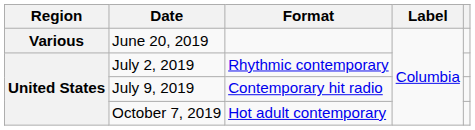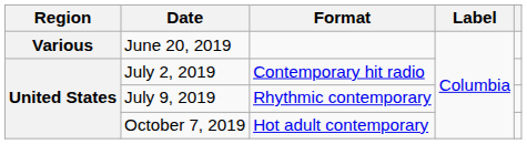July 2, 2019 | Format: Rhythmic contemporary -> Contemporary hit radio
July 9, 2019 | Format: Contemporary hit radio -> Rhythmic contemporary
